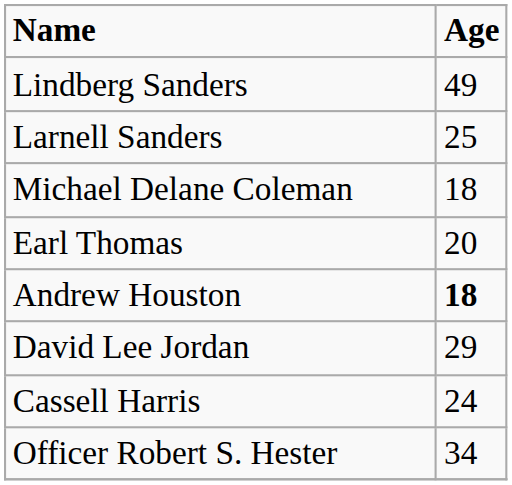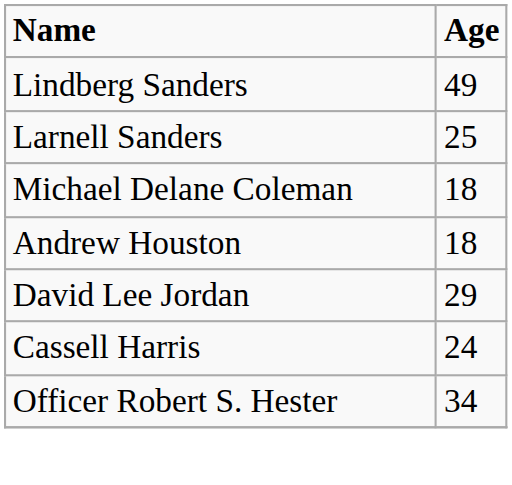- row: Earl Thomas | 20
Andrew Houston | Age: bold -> normal
